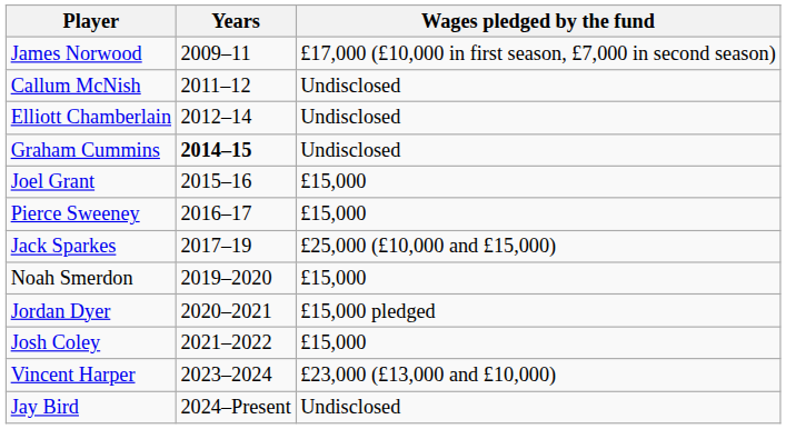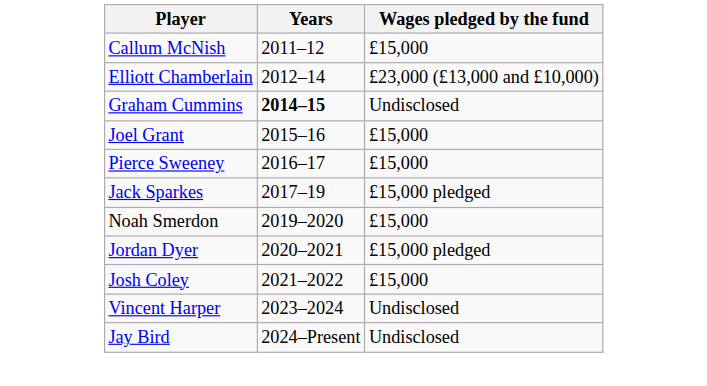- row: James Norwood | 2009–11 | £17,000 (£10,000 in first season, £7,000 in second season)
Callum McNish | Wages pledged by the fund: Undisclosed -> £15,000
Elliott Chamberlain | Wages pledged by the fund: Undisclosed -> £23,000 (£13,000 and £10,000)
Jack Sparkes | Wages pledged by the fund: £25,000 (£10,000 and £15,000) -> £15,000 pledged
Vincent Harper | Wages pledged by the fund: £23,000 (£13,000 and £10,000) -> Undisclosed
